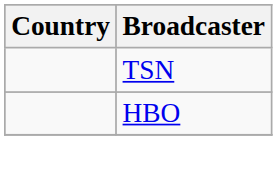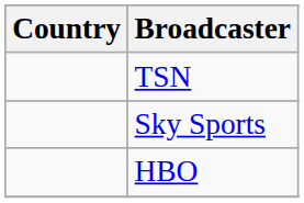+ row: Sky Sports
